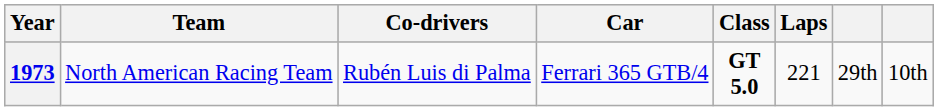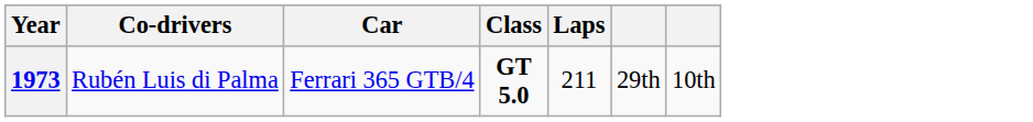- column: Team | North American Racing Team
1973 | Laps: 221 -> 211
